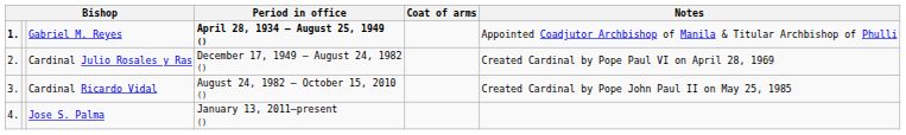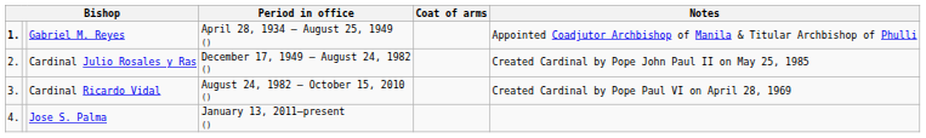Gabriel M. Reyes | Period in office: bold -> normal
Cardinal Julio Rosales y Ras | Notes: Created Cardinal by Pope Paul VI on April 28, 1969 -> Created Cardinal by Pope John Paul II on May 25, 1985
Cardinal Ricardo Vidal | Notes: Created Cardinal by Pope John Paul II on May 25, 1985 -> Created Cardinal by Pope Paul VI on April 28, 1969
